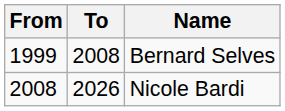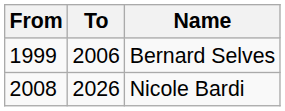Bernard Selves | To: 2008 -> 2006
